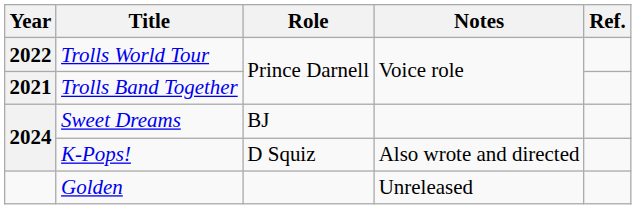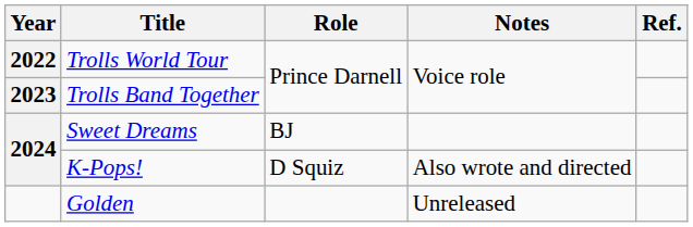Trolls Band Together | Year: 2021 -> 2023
